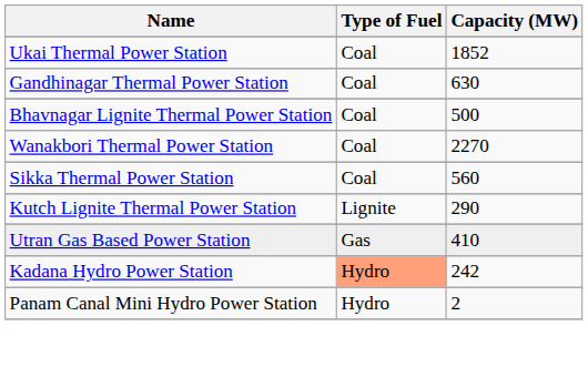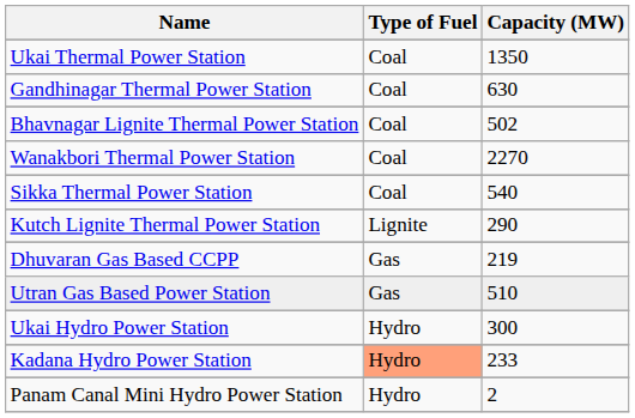Ukai Thermal Power Station | Capacity (MW): 1852 -> 1350
Bhavnagar Lignite Thermal Power Station | Capacity (MW): 500 -> 502
Sikka Thermal Power Station | Capacity (MW): 560 -> 540
+ row: Dhuvaran Gas Based CCPP | Gas | 219
Utran Gas Based Power Station | Capacity (MW): 410 -> 510
+ row: Ukai Hydro Power Station | Hydro | 300
Kadana Hydro Power Station | Capacity (MW): 242 -> 233
